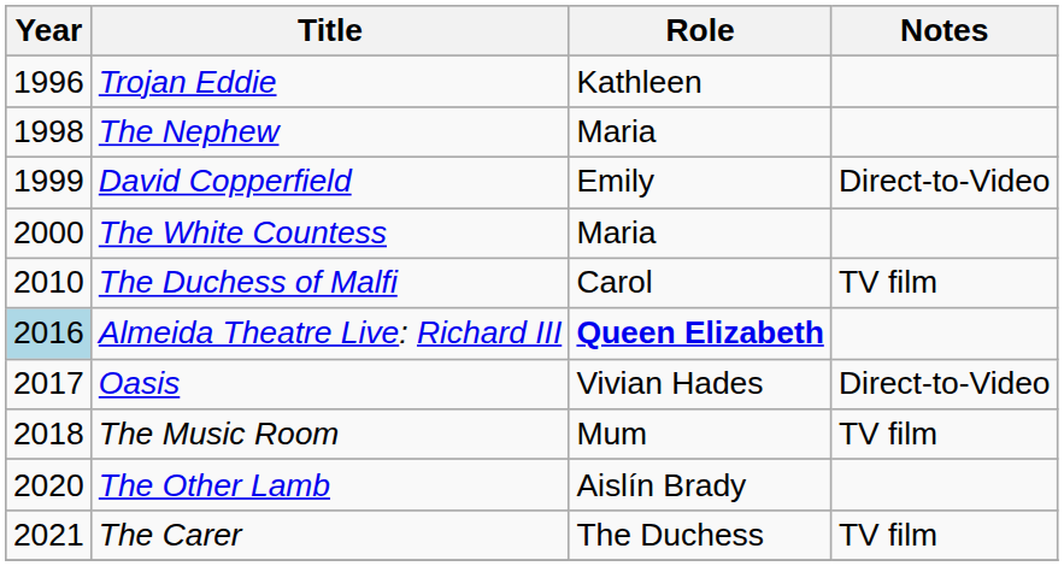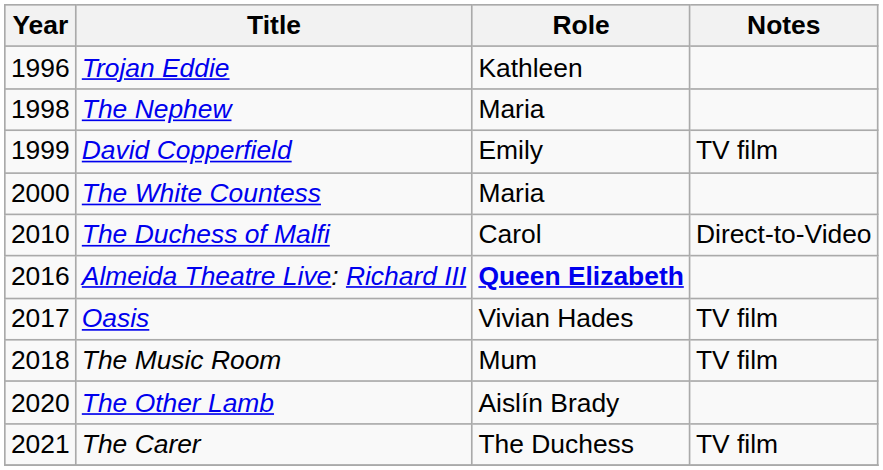David Copperfield | Notes: Direct-to-Video -> TV film
The Duchess of Malfi | Notes: TV film -> Direct-to-Video
Almeida Theatre Live: Richard III | Year: lightblue background -> no background
Oasis | Notes: Direct-to-Video -> TV film
